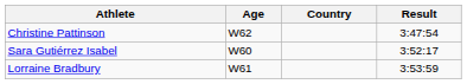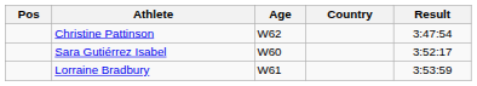+ column: Pos
